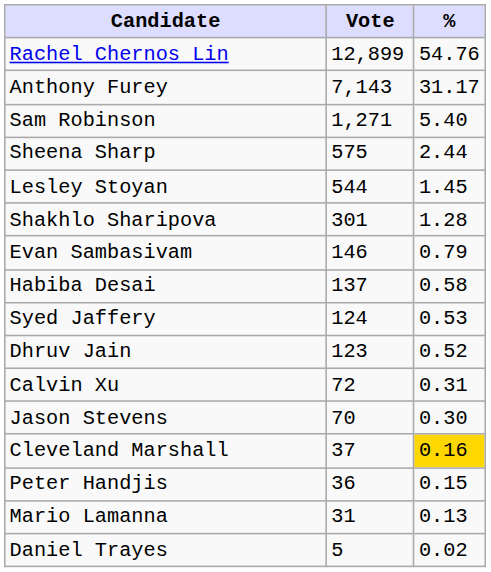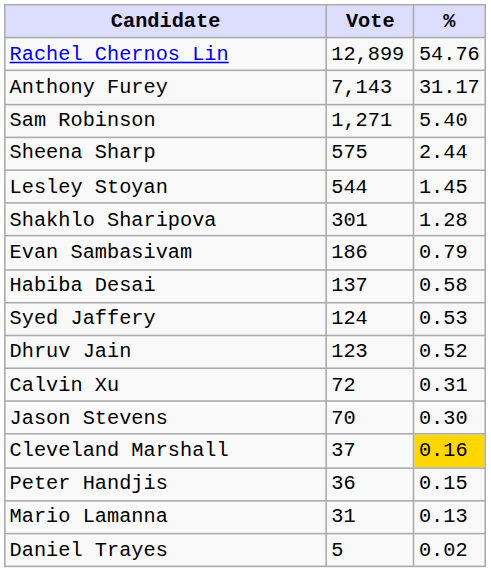Evan Sambasivam | Vote: 146 -> 186
